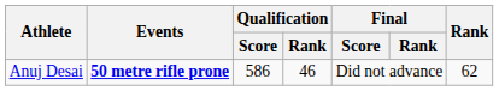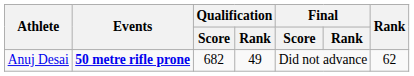Anuj Desai | Qualification / Score: 586 -> 682
Anuj Desai | Qualification / Rank: 46 -> 49
